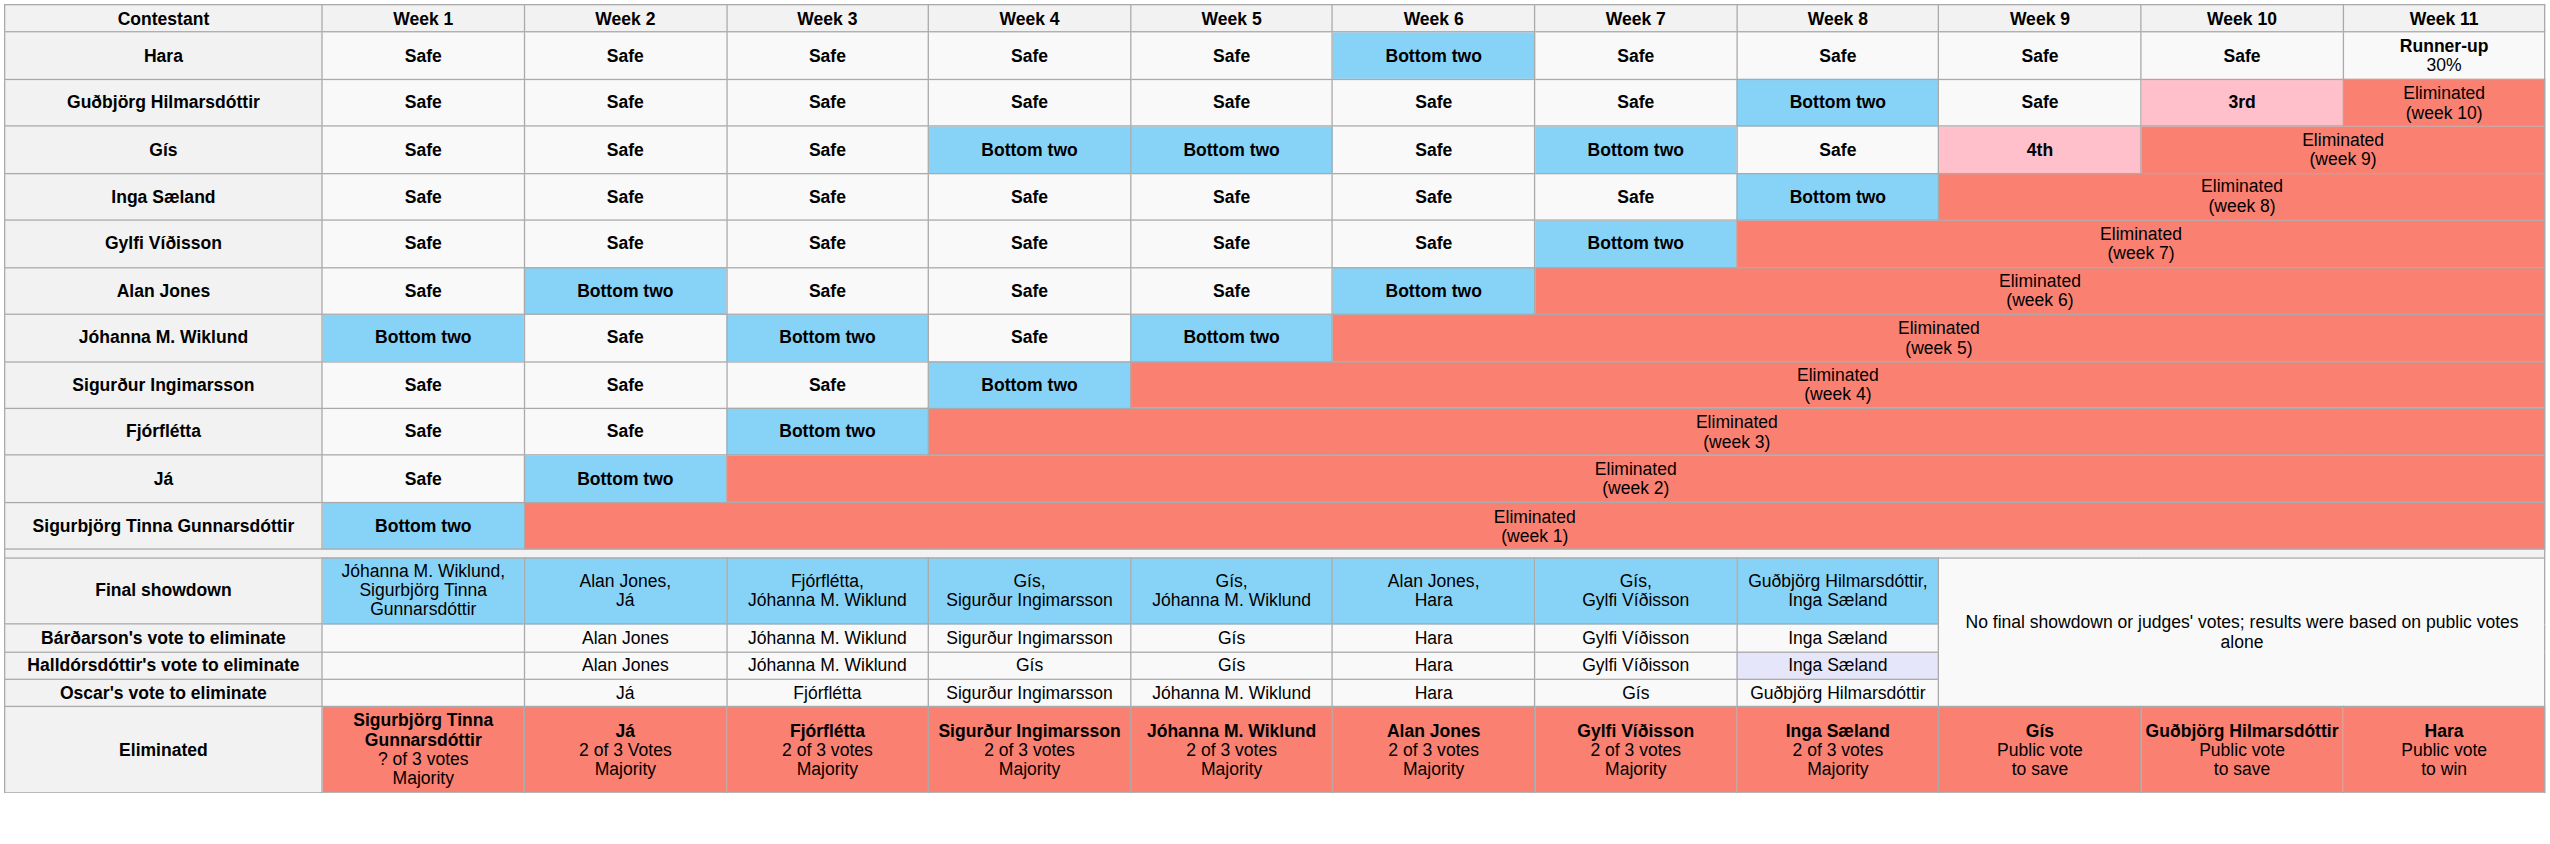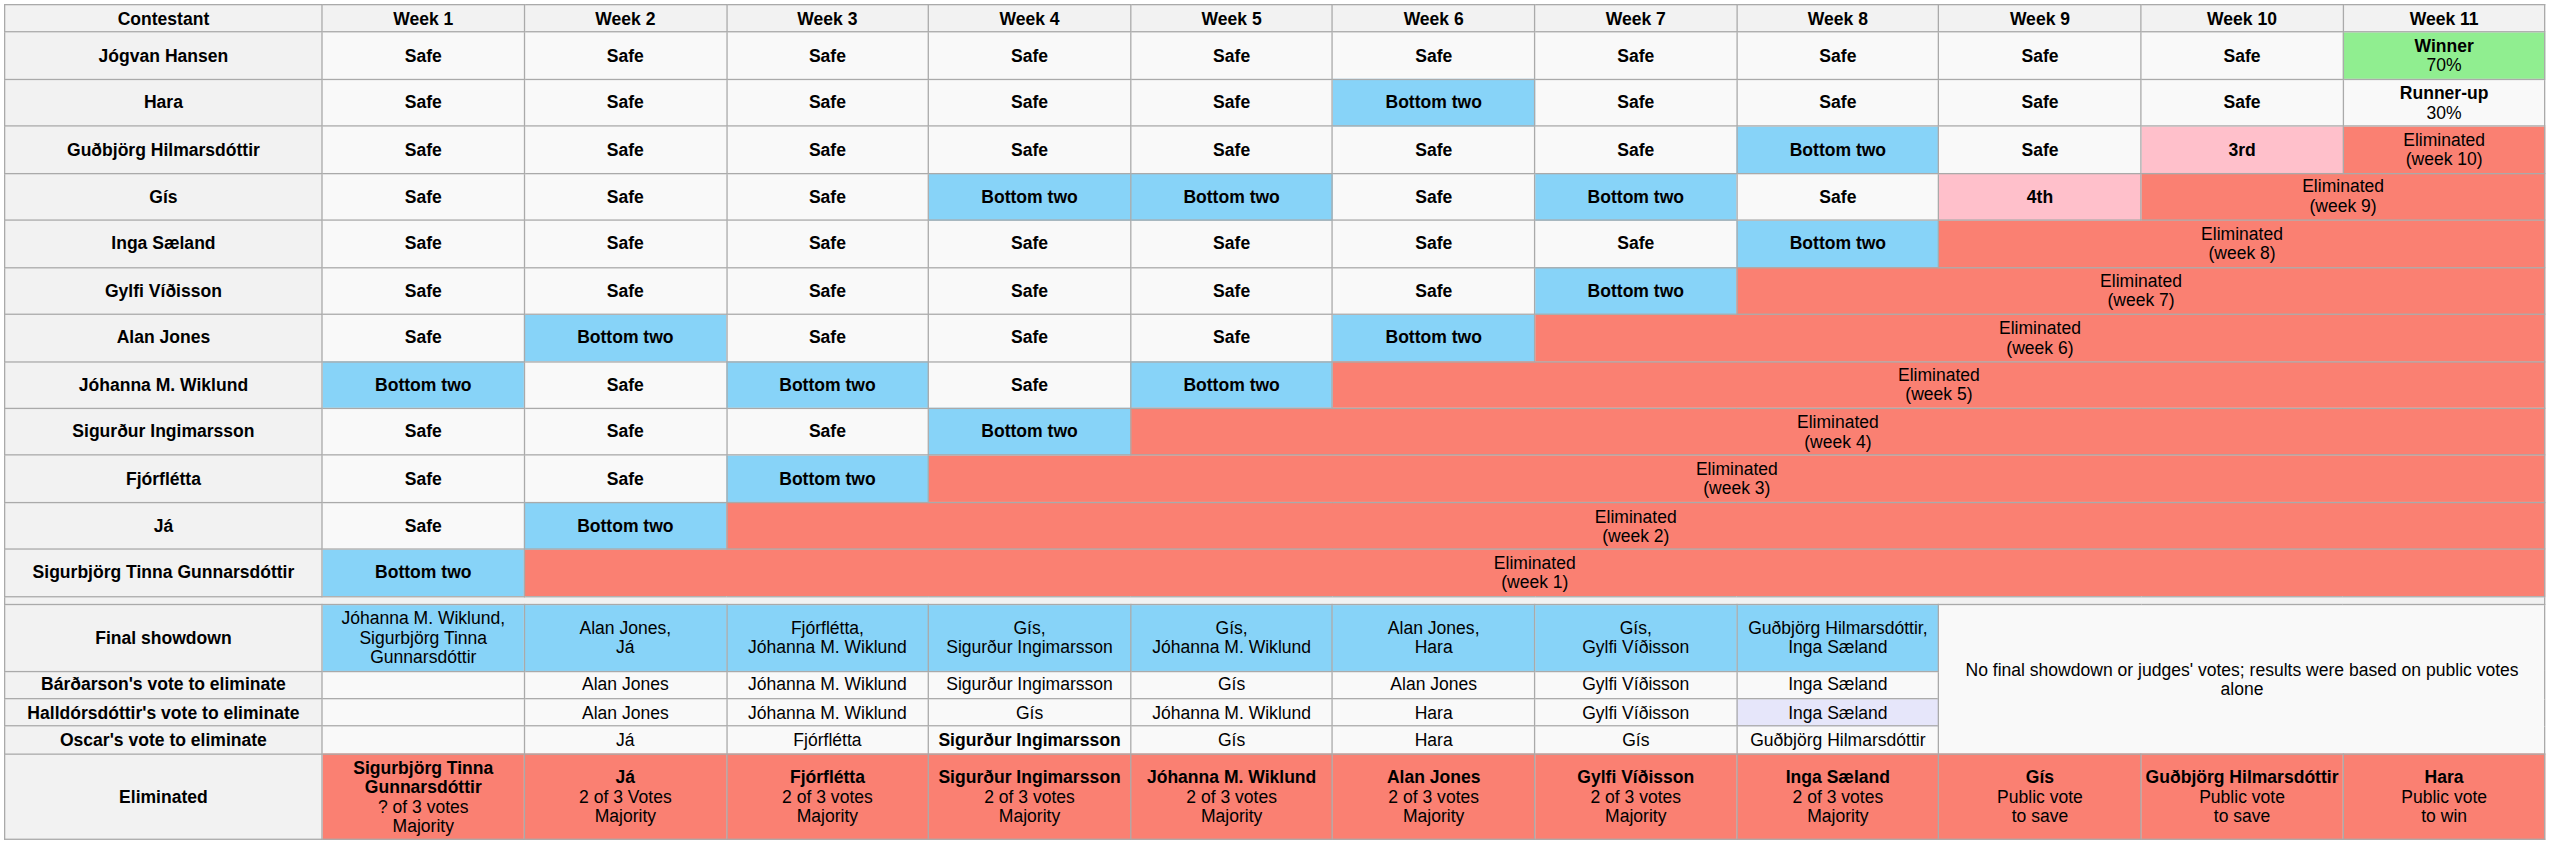+ row: Jógvan Hansen | Safe | Safe | Safe | Safe | Safe | Safe | Safe | Safe | Safe | Safe | Winner 70%
Bárðarson's vote to eliminate | Week 6: Hara -> Alan Jones
Halldórsdóttir's vote to eliminate | Week 5: Gís -> Jóhanna M. Wiklund
Oscar's vote to eliminate | Week 4: normal -> bold
Oscar's vote to eliminate | Week 5: Jóhanna M. Wiklund -> Gís
